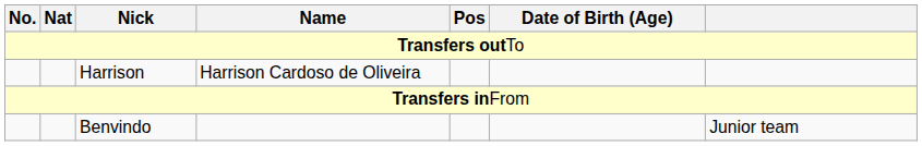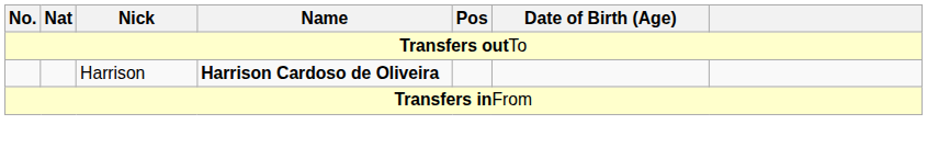Harrison | Name: normal -> bold
- row: Benvindo | Junior team
